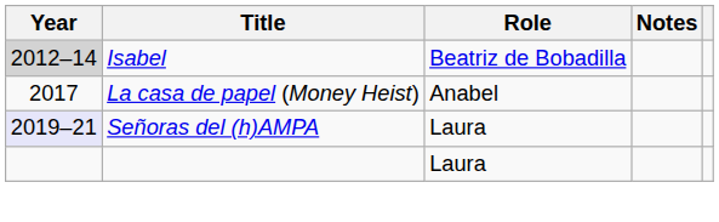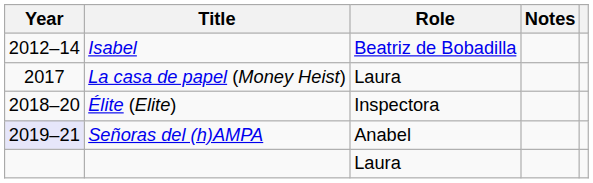Isabel | Year: lightgrey background -> no background
La casa de papel (Money Heist) | Role: Anabel -> Laura
+ row: 2018–20 | Élite (Elite) | Inspectora
Señoras del (h)AMPA | Role: Laura -> Anabel
